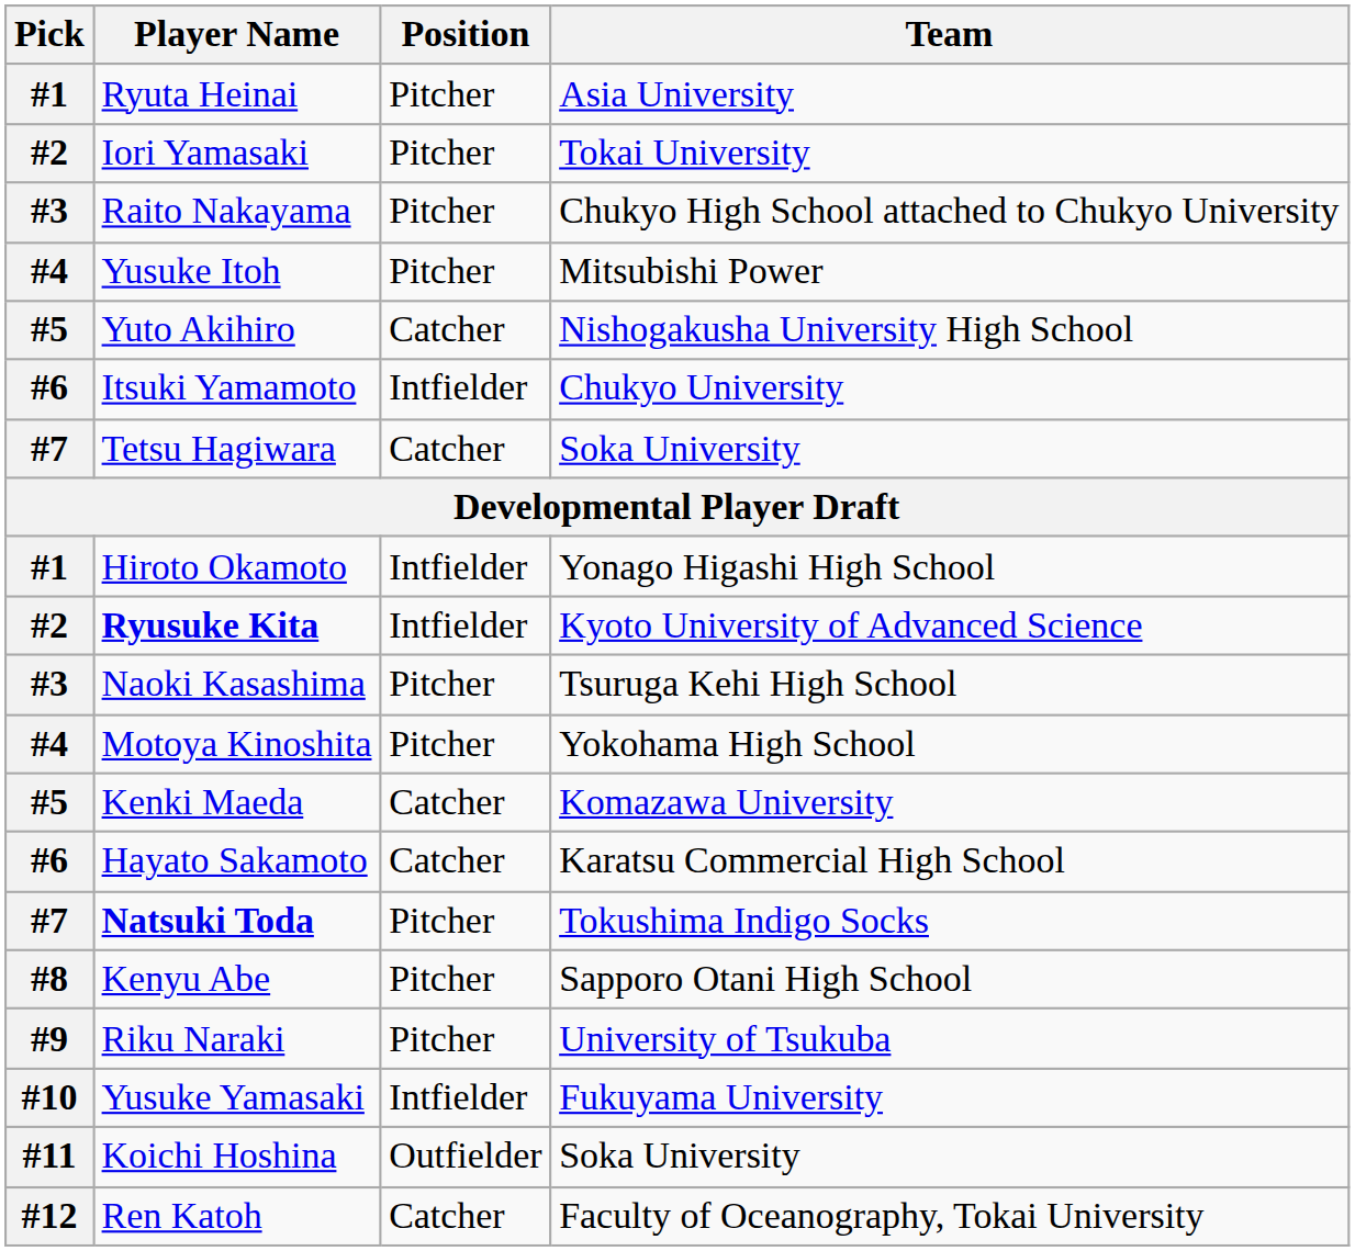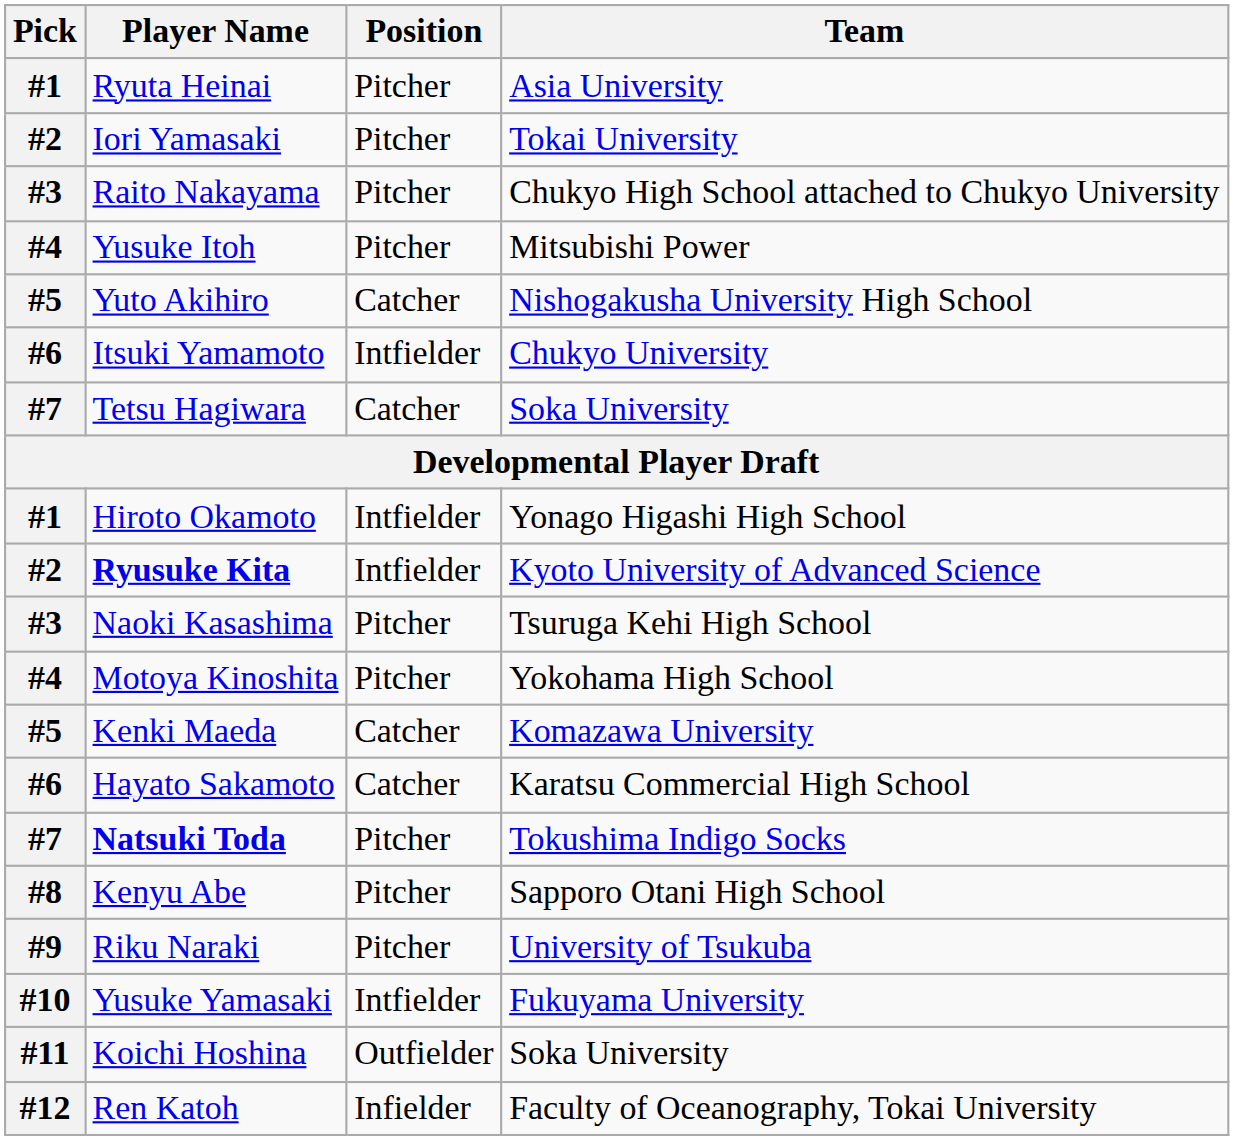Ren Katoh | Position: Catcher -> Infielder
